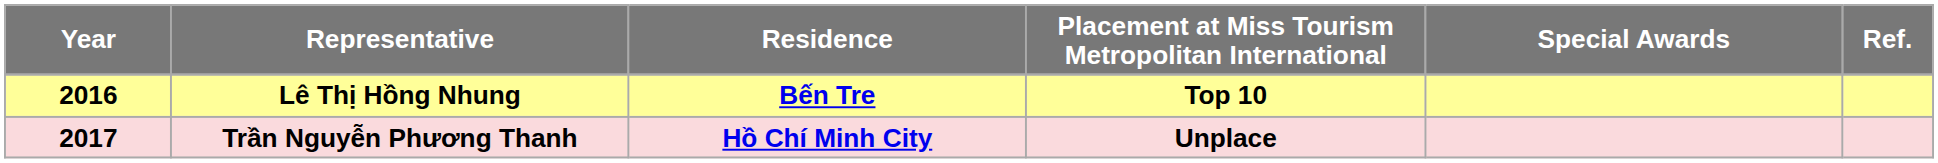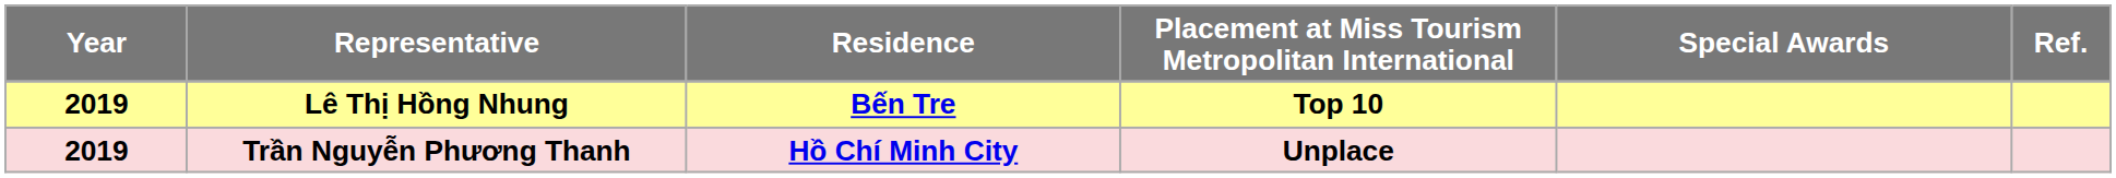Lê Thị Hồng Nhung | Year: 2016 -> 2019
Trần Nguyễn Phương Thanh | Year: 2017 -> 2019
